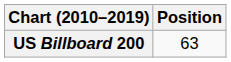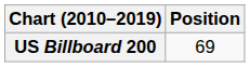US Billboard 200 | Position: 63 -> 69
